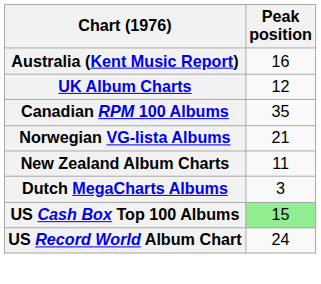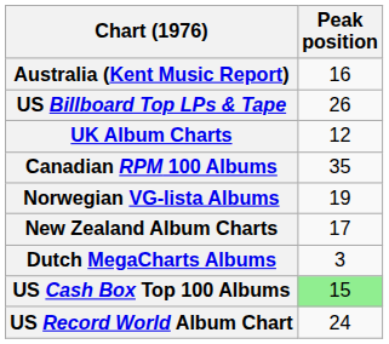+ row: US Billboard Top LPs & Tape | 26
Norwegian VG-lista Albums | Peak position: 21 -> 19
New Zealand Album Charts | Peak position: 11 -> 17
